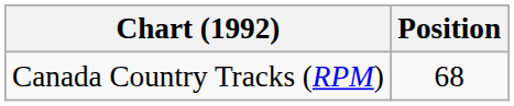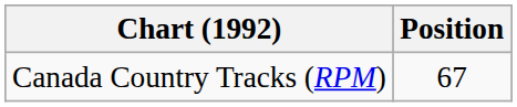Canada Country Tracks (RPM) | Position: 68 -> 67
